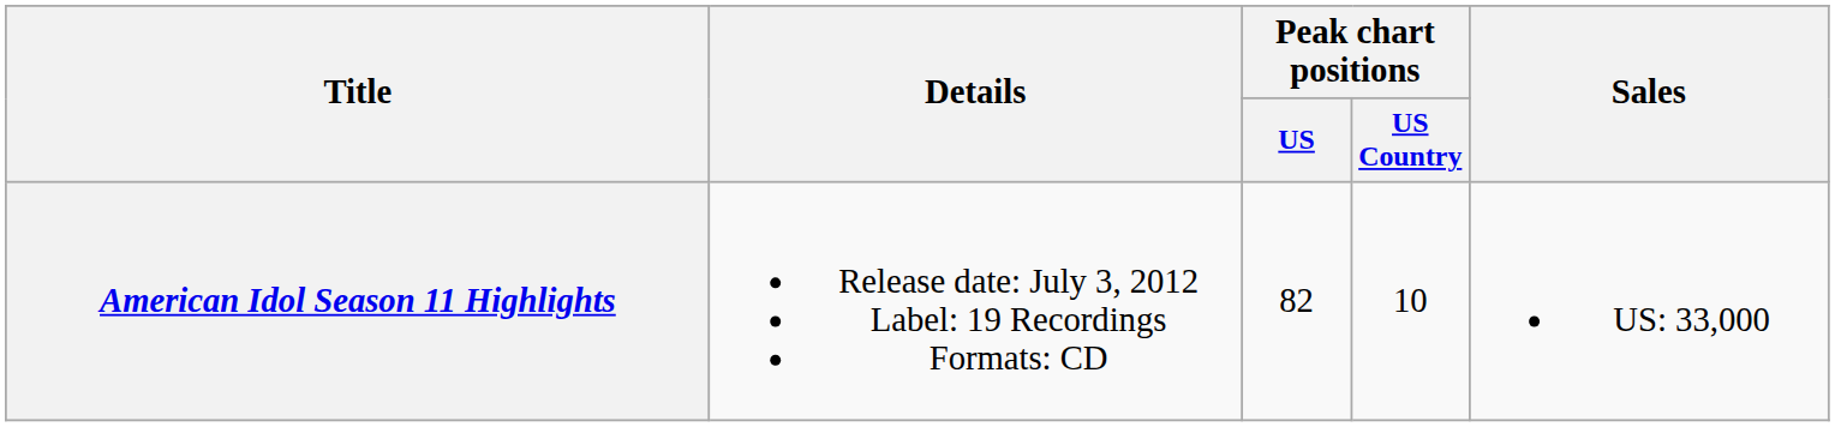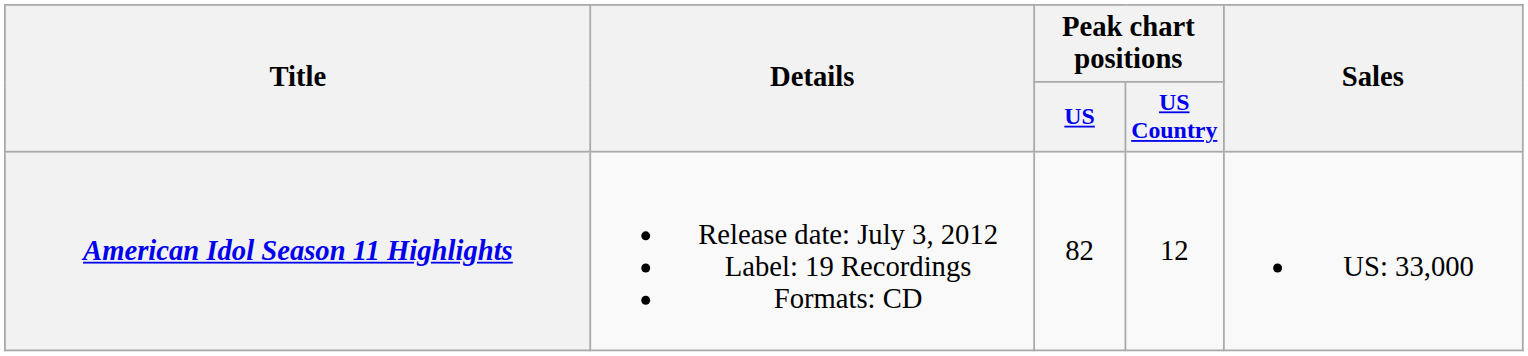American Idol Season 11 Highlights | Peak chart positions / US Country: 10 -> 12
